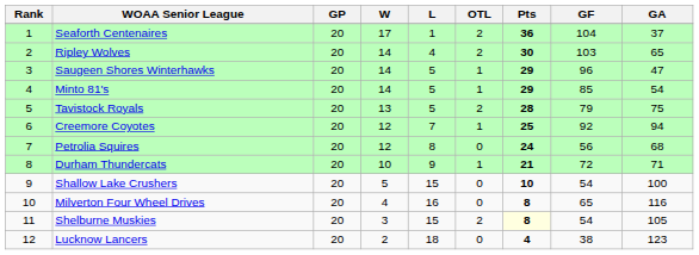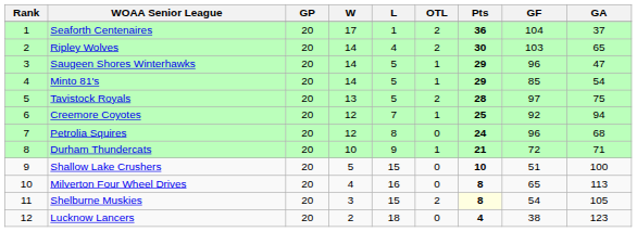Tavistock Royals | GF: 79 -> 97
Petrolia Squires | GF: 56 -> 96
Shallow Lake Crushers | GF: 54 -> 51
Milverton Four Wheel Drives | GA: 116 -> 113
